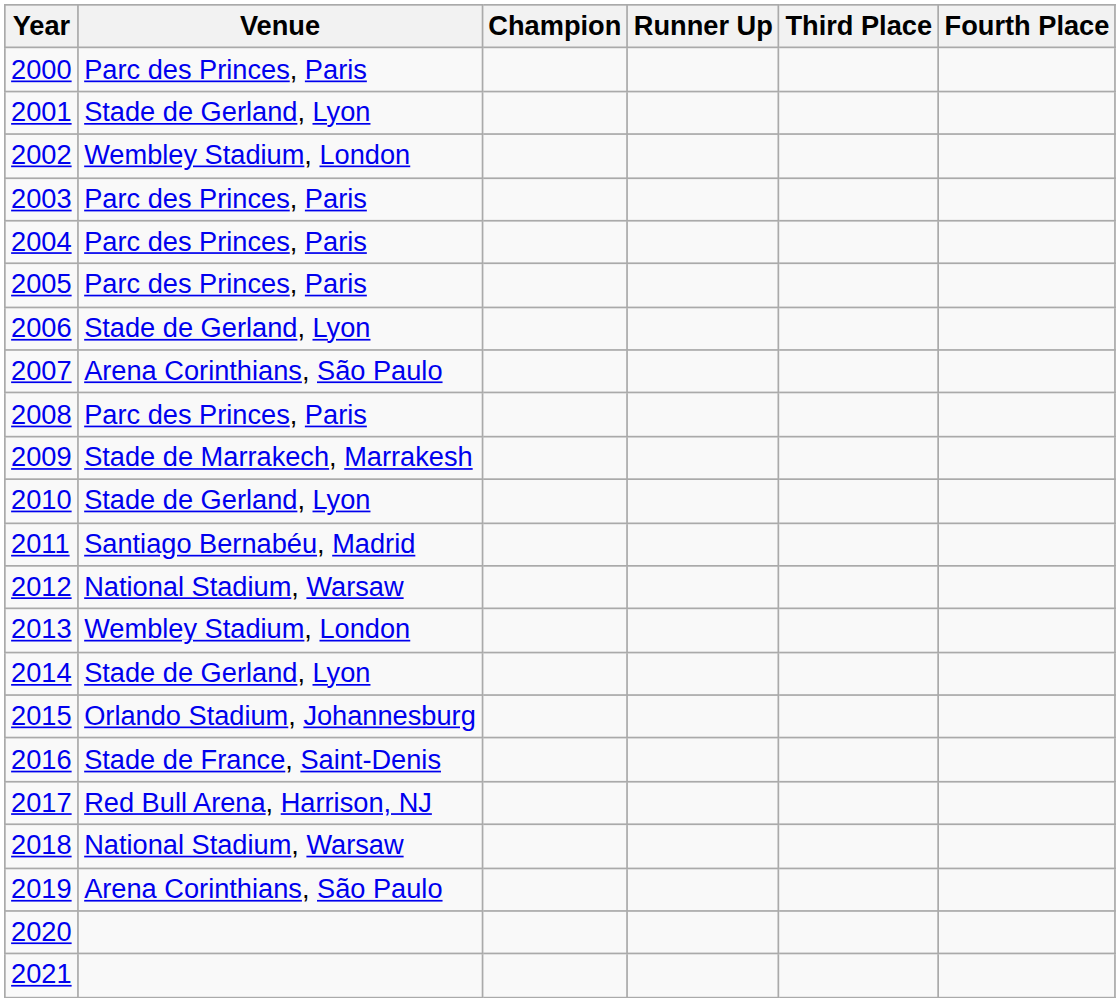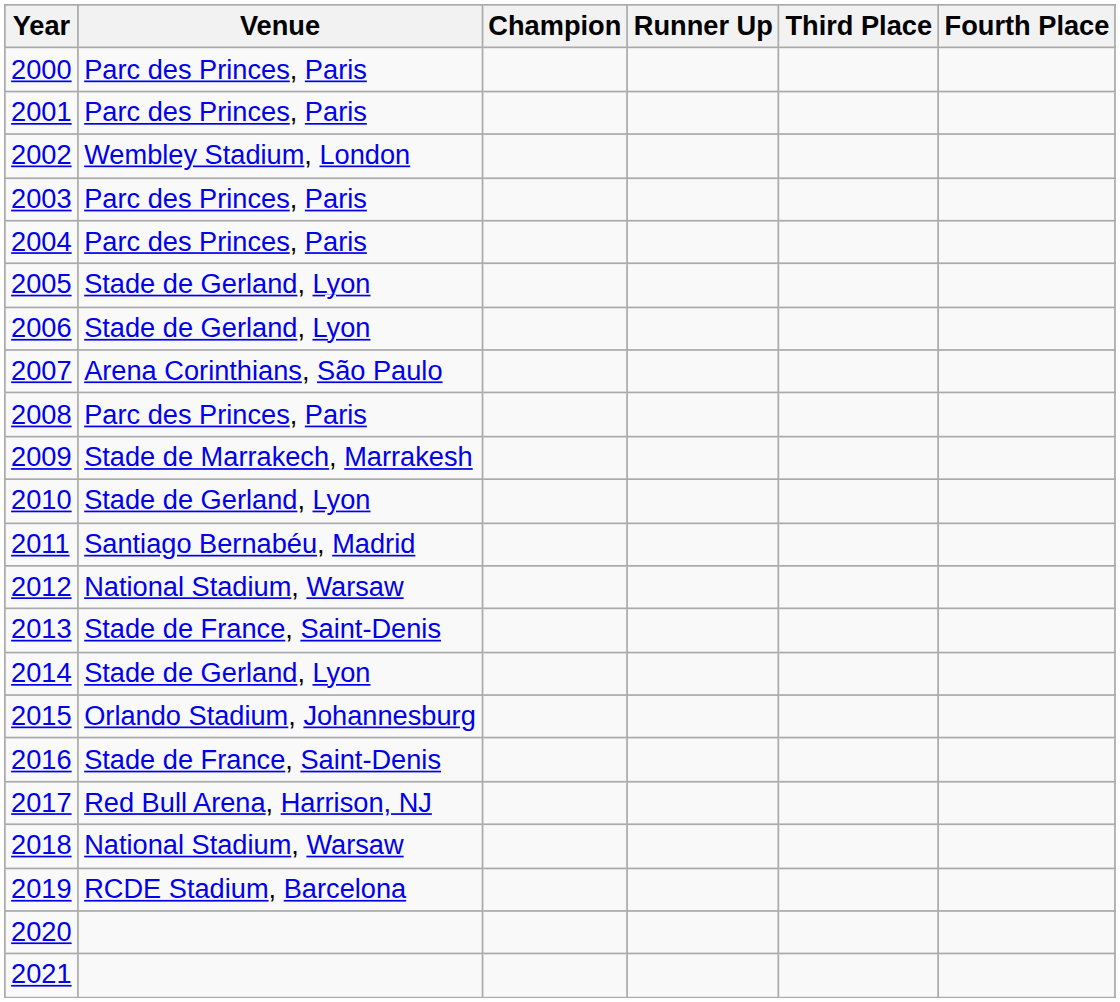2001 | Venue: Stade de Gerland, Lyon -> Parc des Princes, Paris
2005 | Venue: Parc des Princes, Paris -> Stade de Gerland, Lyon
2013 | Venue: Wembley Stadium, London -> Stade de France, Saint-Denis
2019 | Venue: Arena Corinthians, São Paulo -> RCDE Stadium, Barcelona
